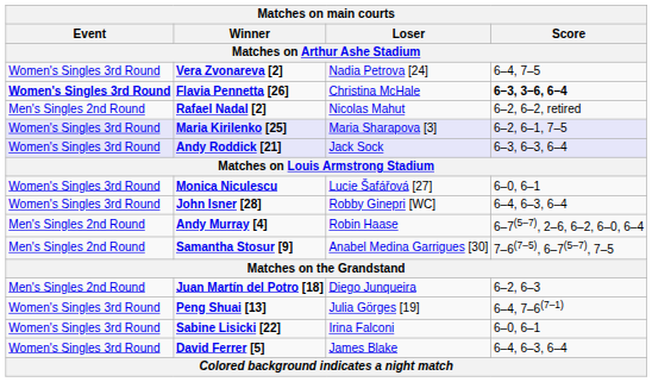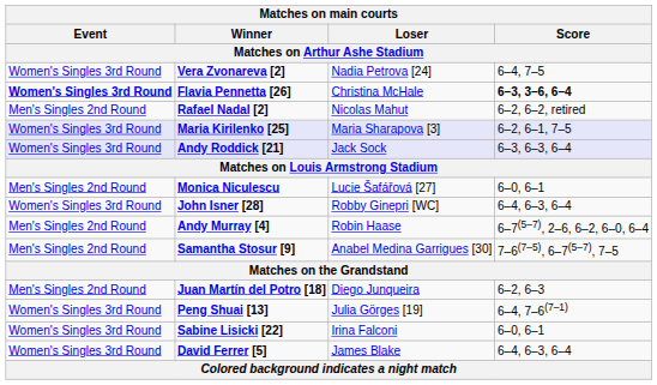Monica Niculescu | Event: Women's Singles 3rd Round -> Men's Singles 2nd Round
